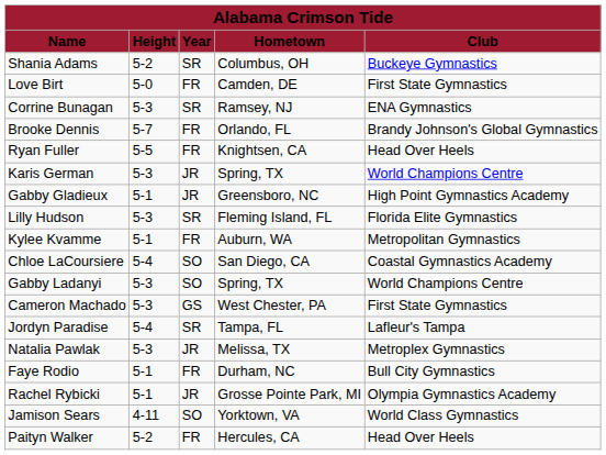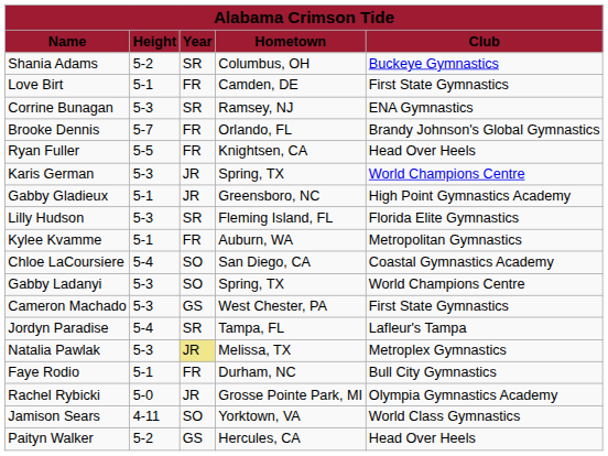Love Birt | column 2: 5-0 -> 5-1
Natalia Pawlak | column 3: no background -> khaki background
Rachel Rybicki | column 2: 5-1 -> 5-0
Paityn Walker | column 3: FR -> GS
